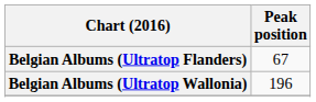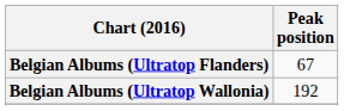Belgian Albums (Ultratop Wallonia) | Peak position: 196 -> 192
